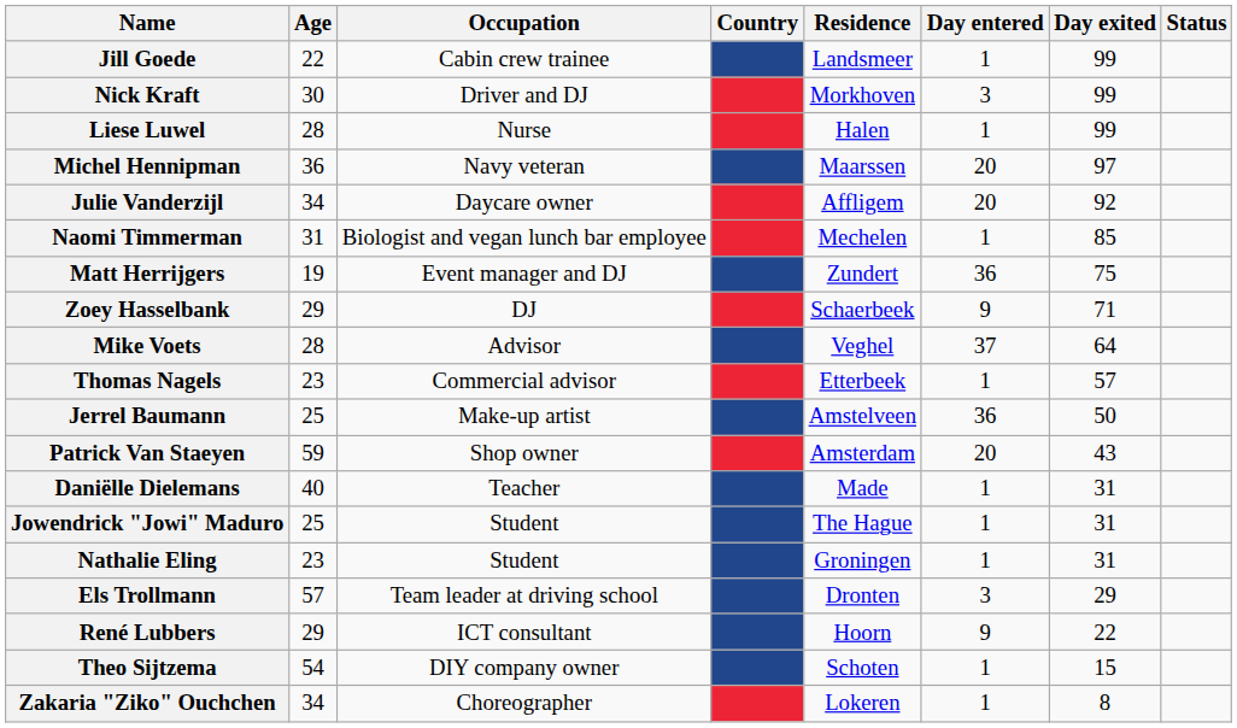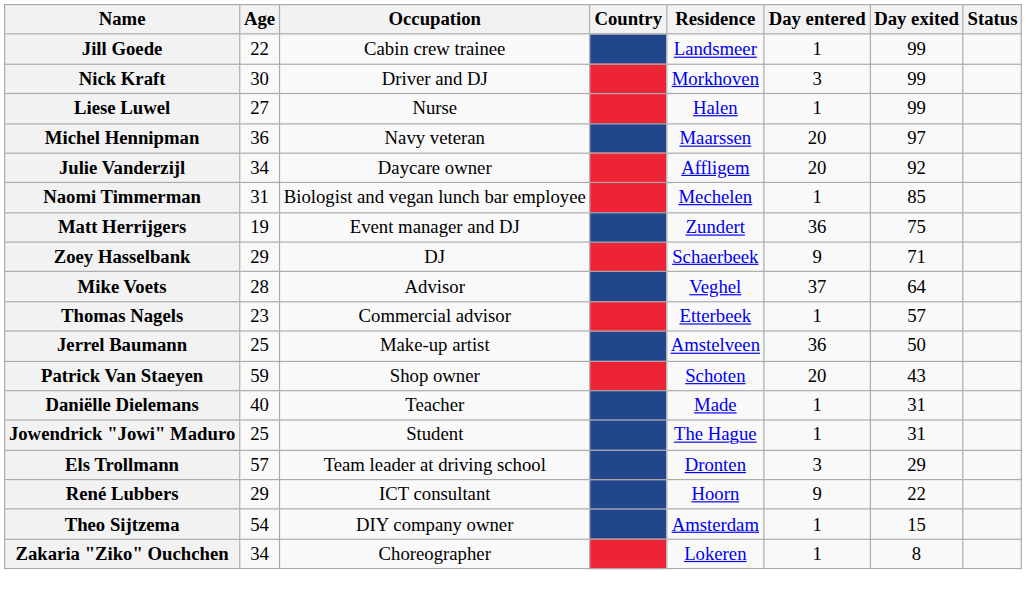Liese Luwel | Age: 28 -> 27
Patrick Van Staeyen | Residence: Amsterdam -> Schoten
- row: Nathalie Eling | 23 | Student | Groningen | 1 | 31
Theo Sijtzema | Residence: Schoten -> Amsterdam
